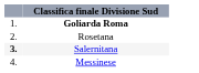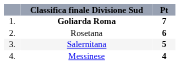+ column: Pt | 7 | 6 | 5 | 4
Salernitana | column 1: bold -> normal
